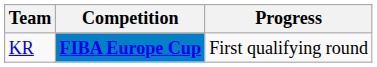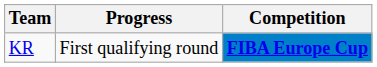columns swapped: Competition <-> Progress
